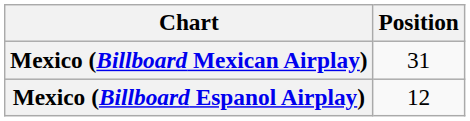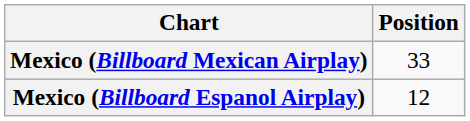Mexico (Billboard Mexican Airplay) | Position: 31 -> 33
